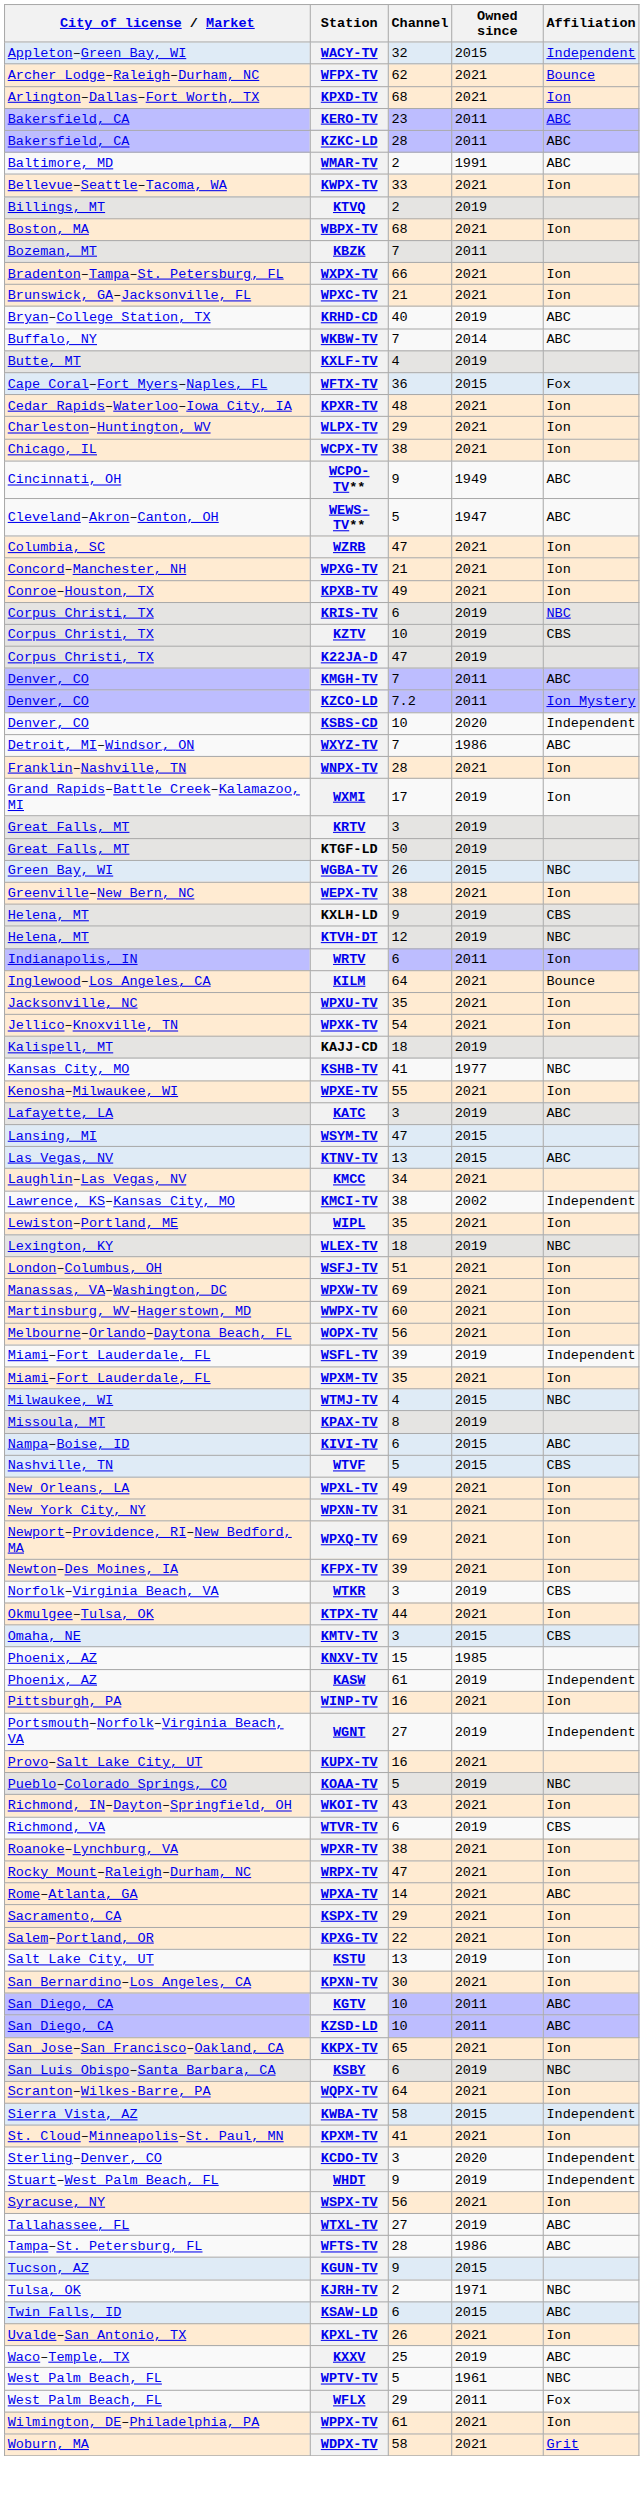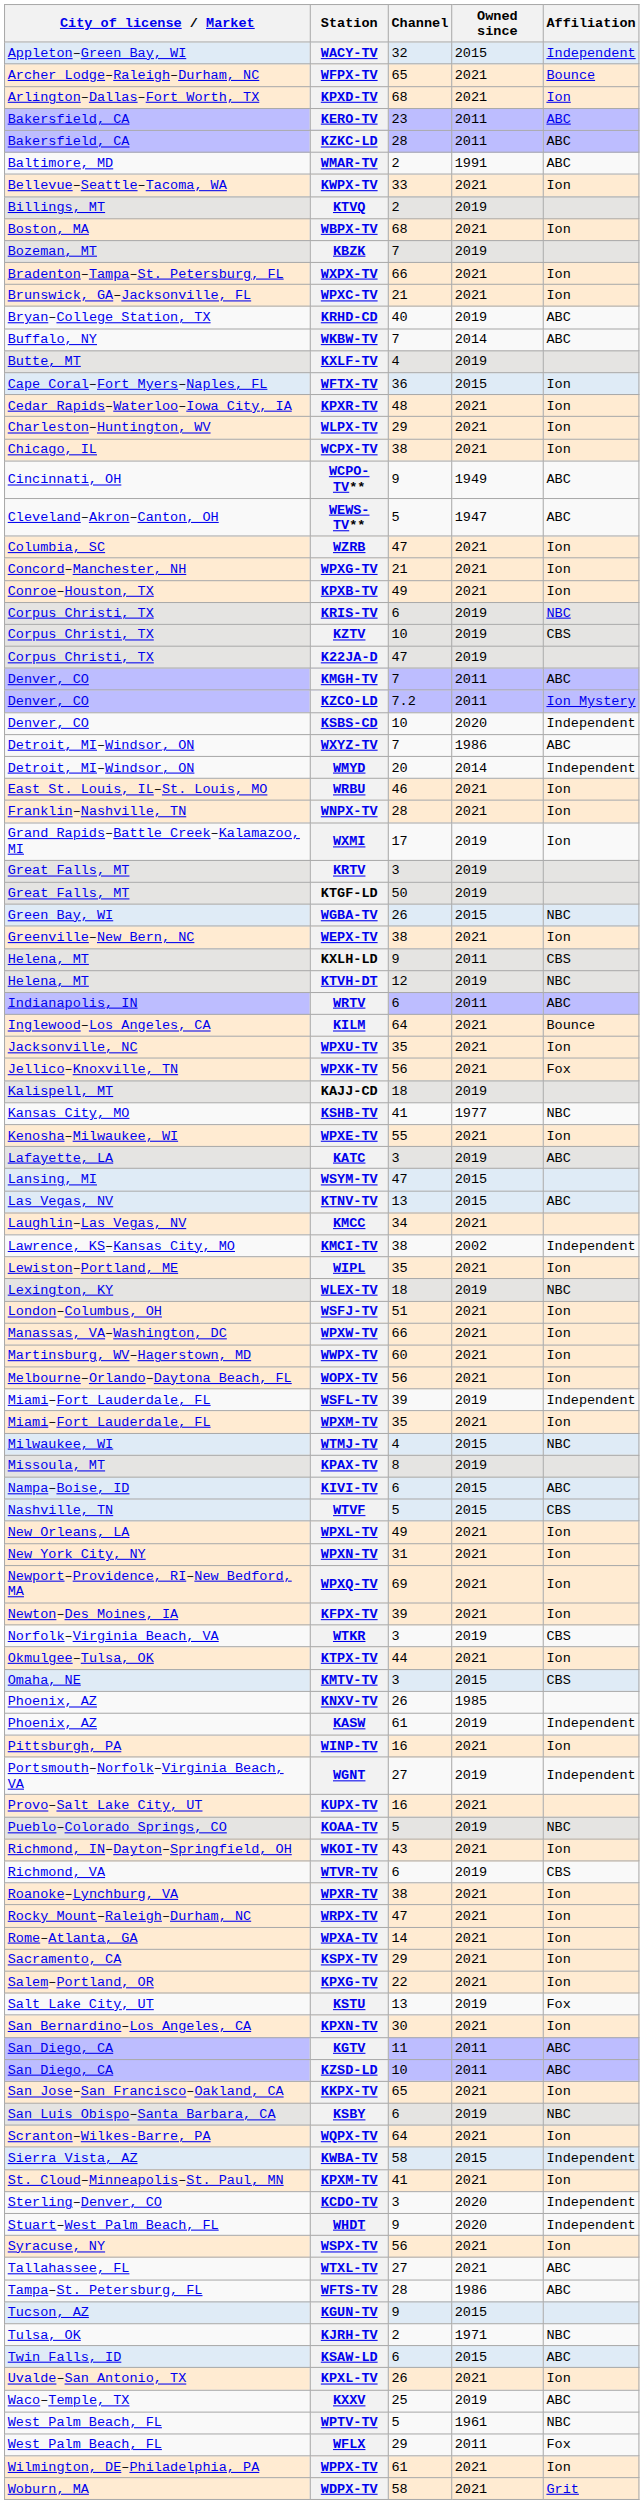WFPX-TV | Channel: 62 -> 65
KBZK | Owned since: 2011 -> 2019
WFTX-TV | Affiliation: Fox -> Ion
+ row: Detroit, MI–Windsor, ON | WMYD | 20 | 2014 | Independent
+ row: East St. Louis, IL–St. Louis, MO | WRBU | 46 | 2021 | Ion
KXLH-LD | Owned since: 2019 -> 2011
WRTV | Affiliation: Ion -> ABC
WPXK-TV | Channel: 54 -> 56
WPXK-TV | Affiliation: Ion -> Fox
WPXW-TV | Channel: 69 -> 66
KNXV-TV | Channel: 15 -> 26
WPXA-TV | Affiliation: ABC -> Ion
KSTU | Affiliation: Ion -> Fox
KGTV | Channel: 10 -> 11
WHDT | Owned since: 2019 -> 2020
WTXL-TV | Owned since: 2019 -> 2021
